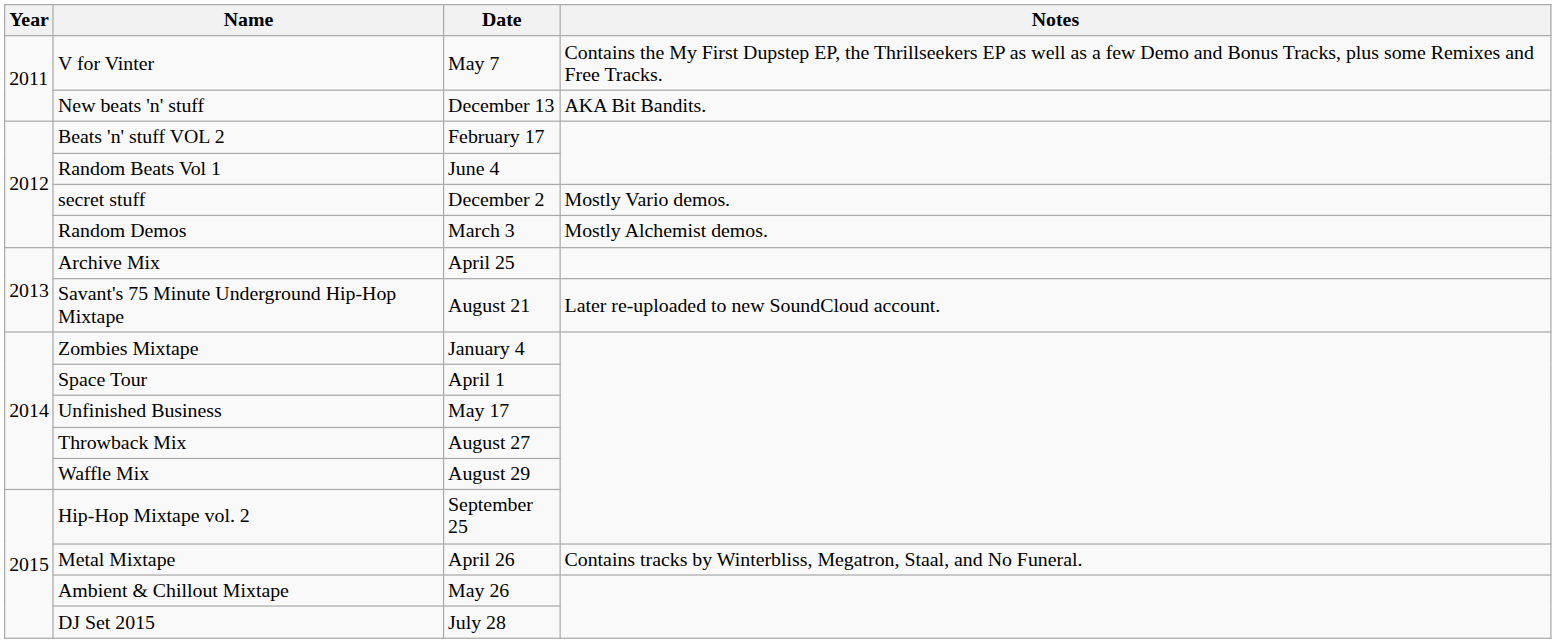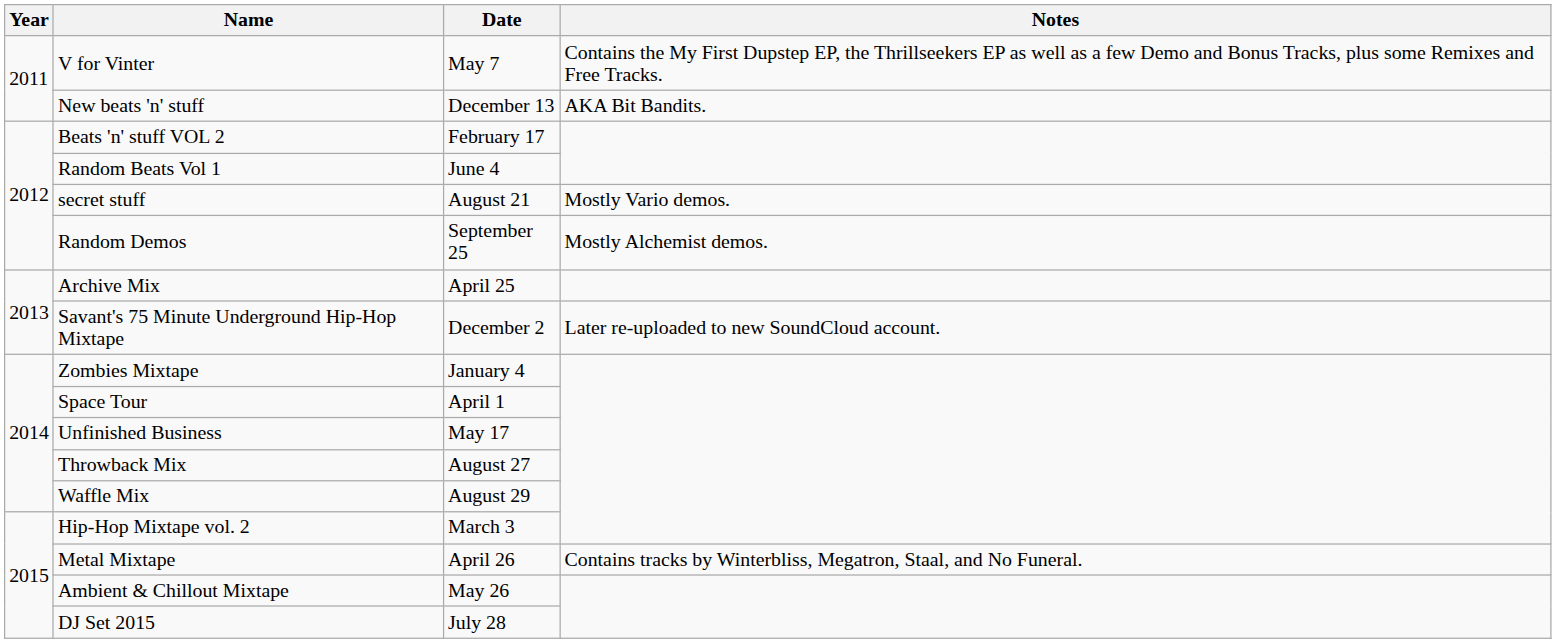secret stuff | Date: December 2 -> August 21
Random Demos | Date: March 3 -> September 25
Savant's 75 Minute Underground Hip-Hop Mixtape | Date: August 21 -> December 2
Hip-Hop Mixtape vol. 2 | Date: September 25 -> March 3
